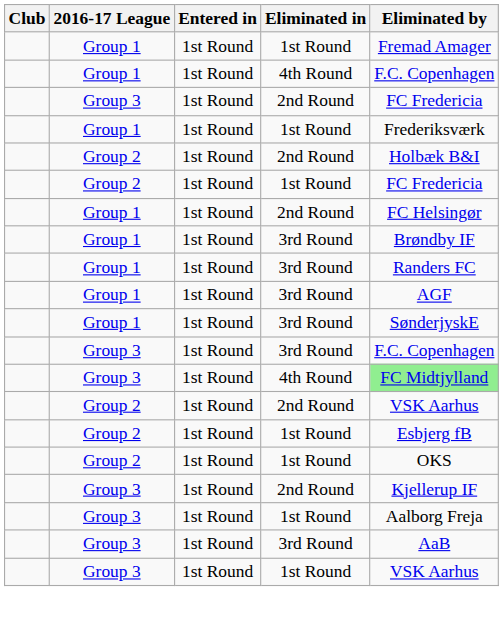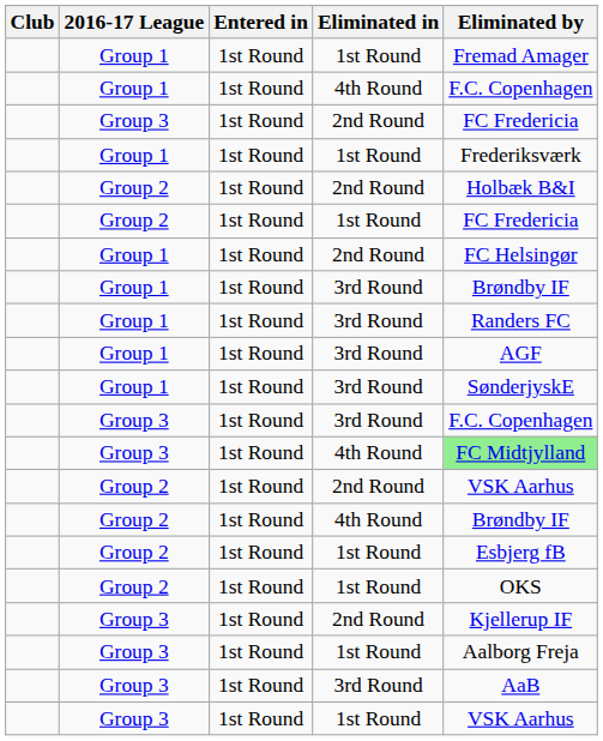+ row: Group 2 | 1st Round | 4th Round | Brøndby IF
